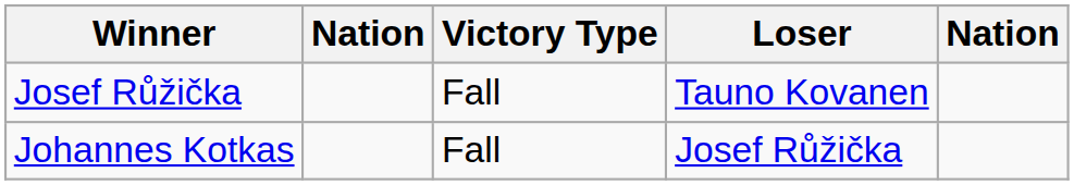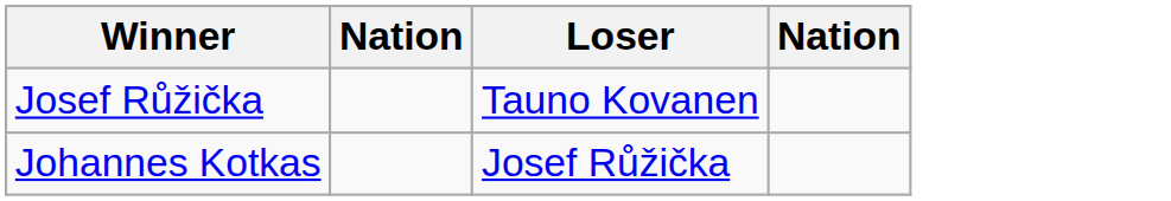- column: Victory Type | Fall | Fall
